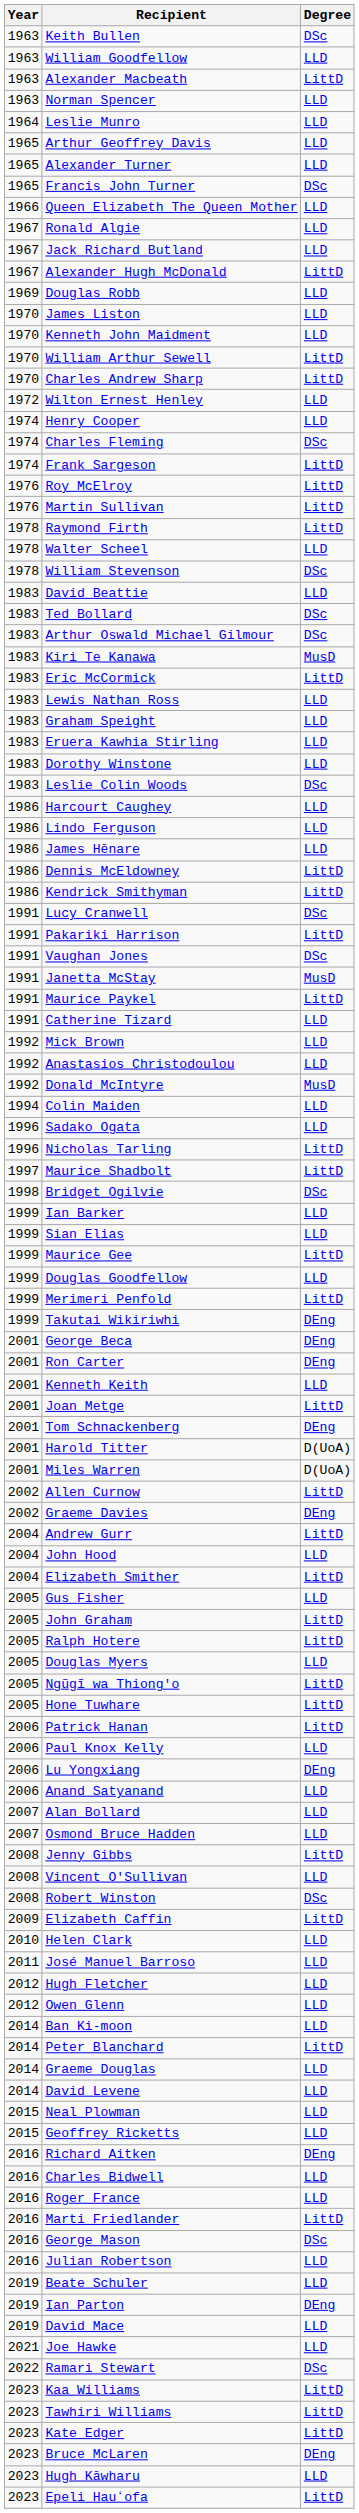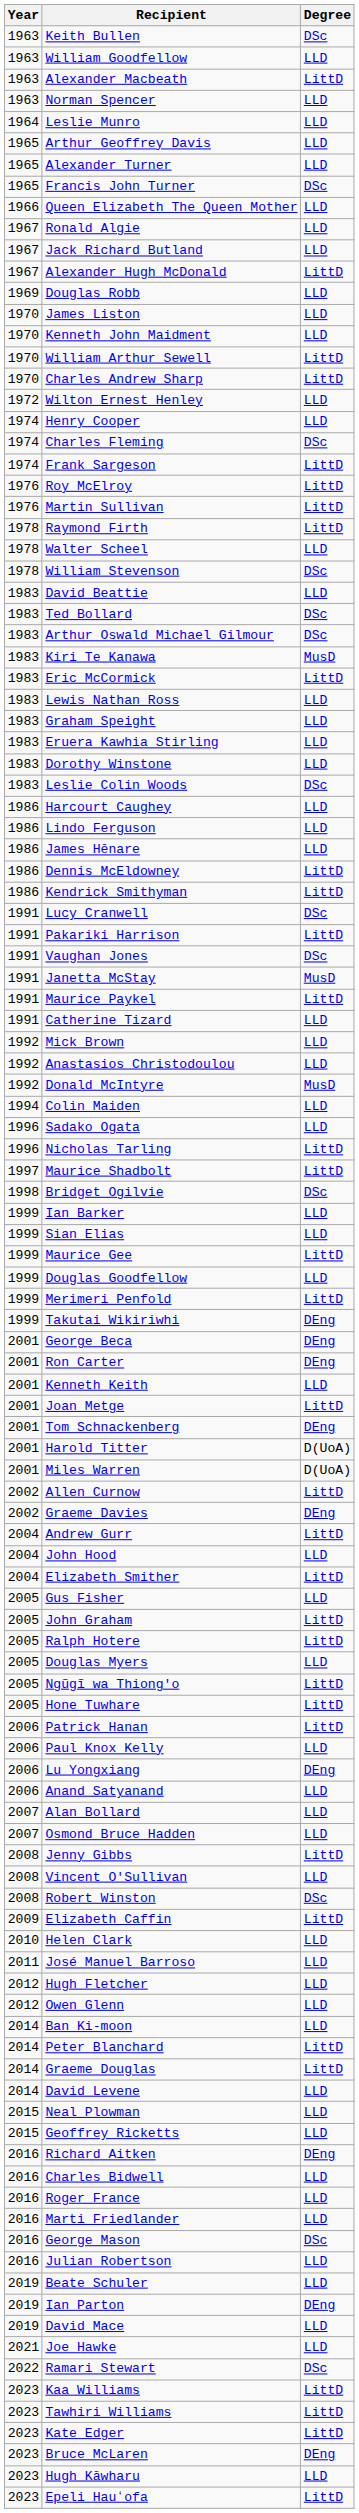Graeme Douglas | Degree: LLD -> LittD
Marti Friedlander | Degree: LittD -> LLD
